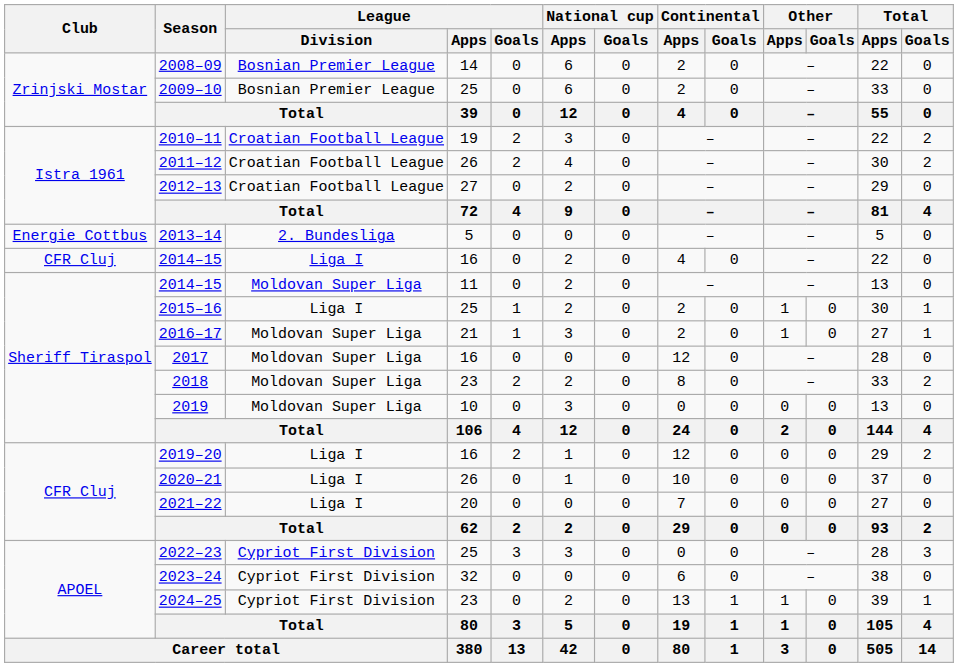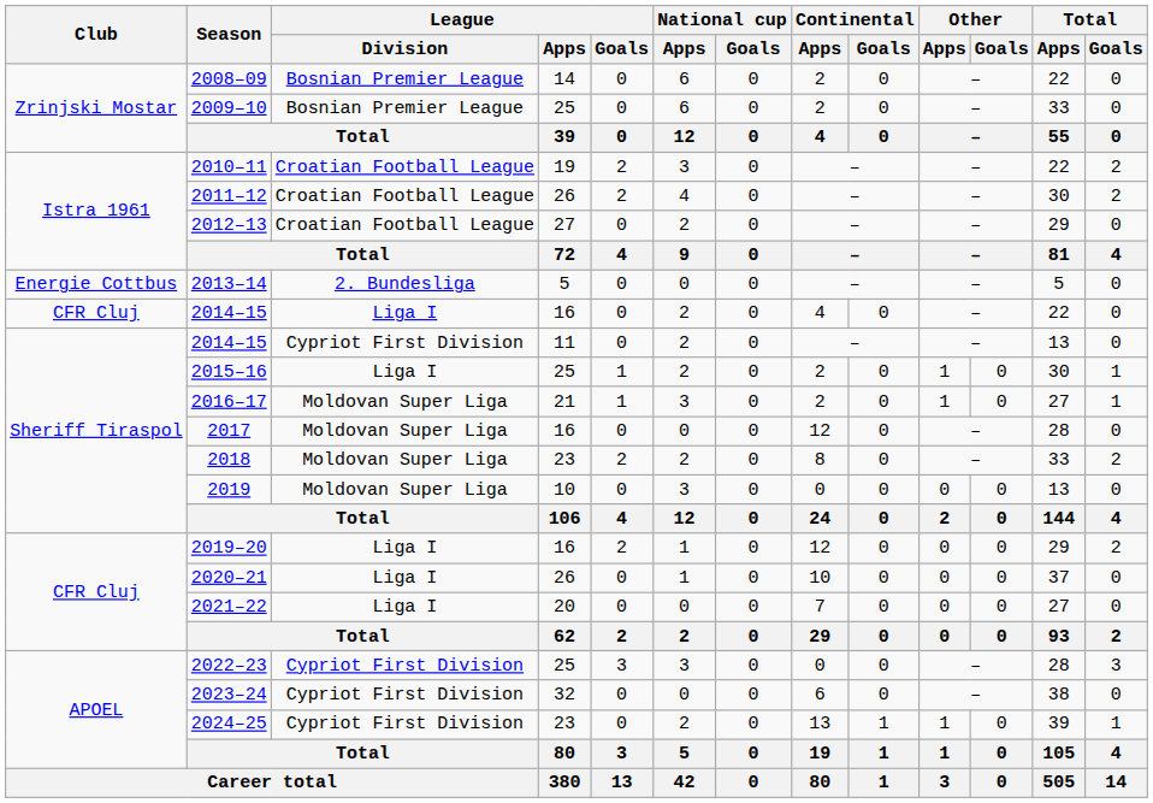2014–15 / 11 | League / Division: Moldovan Super Liga -> Cypriot First Division
